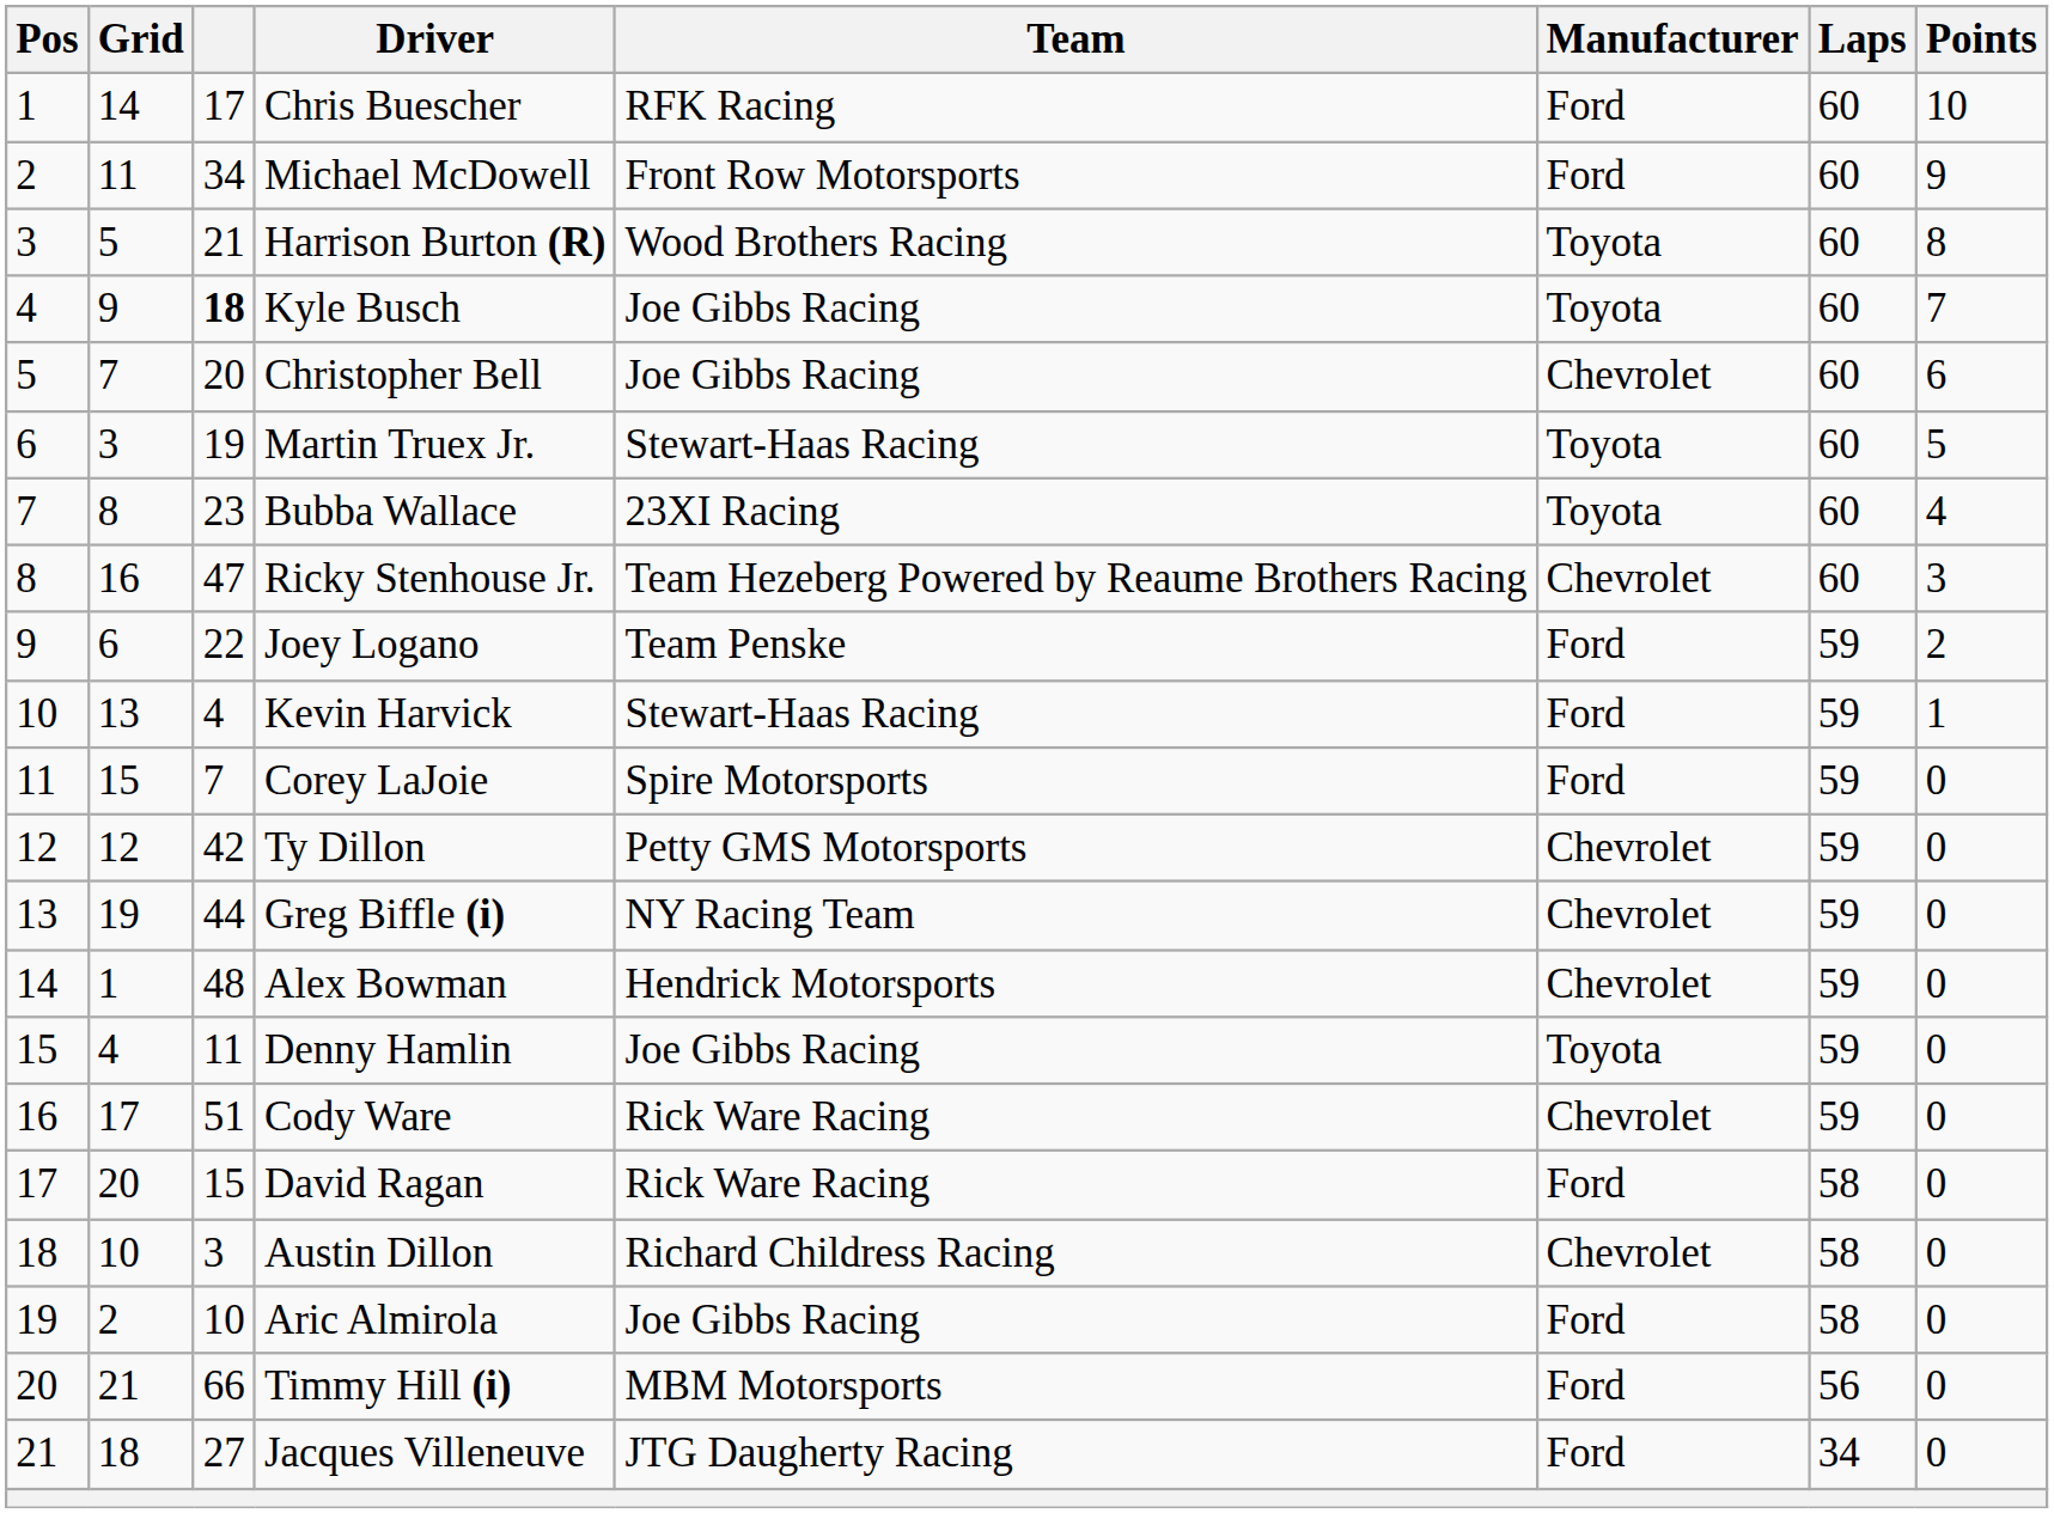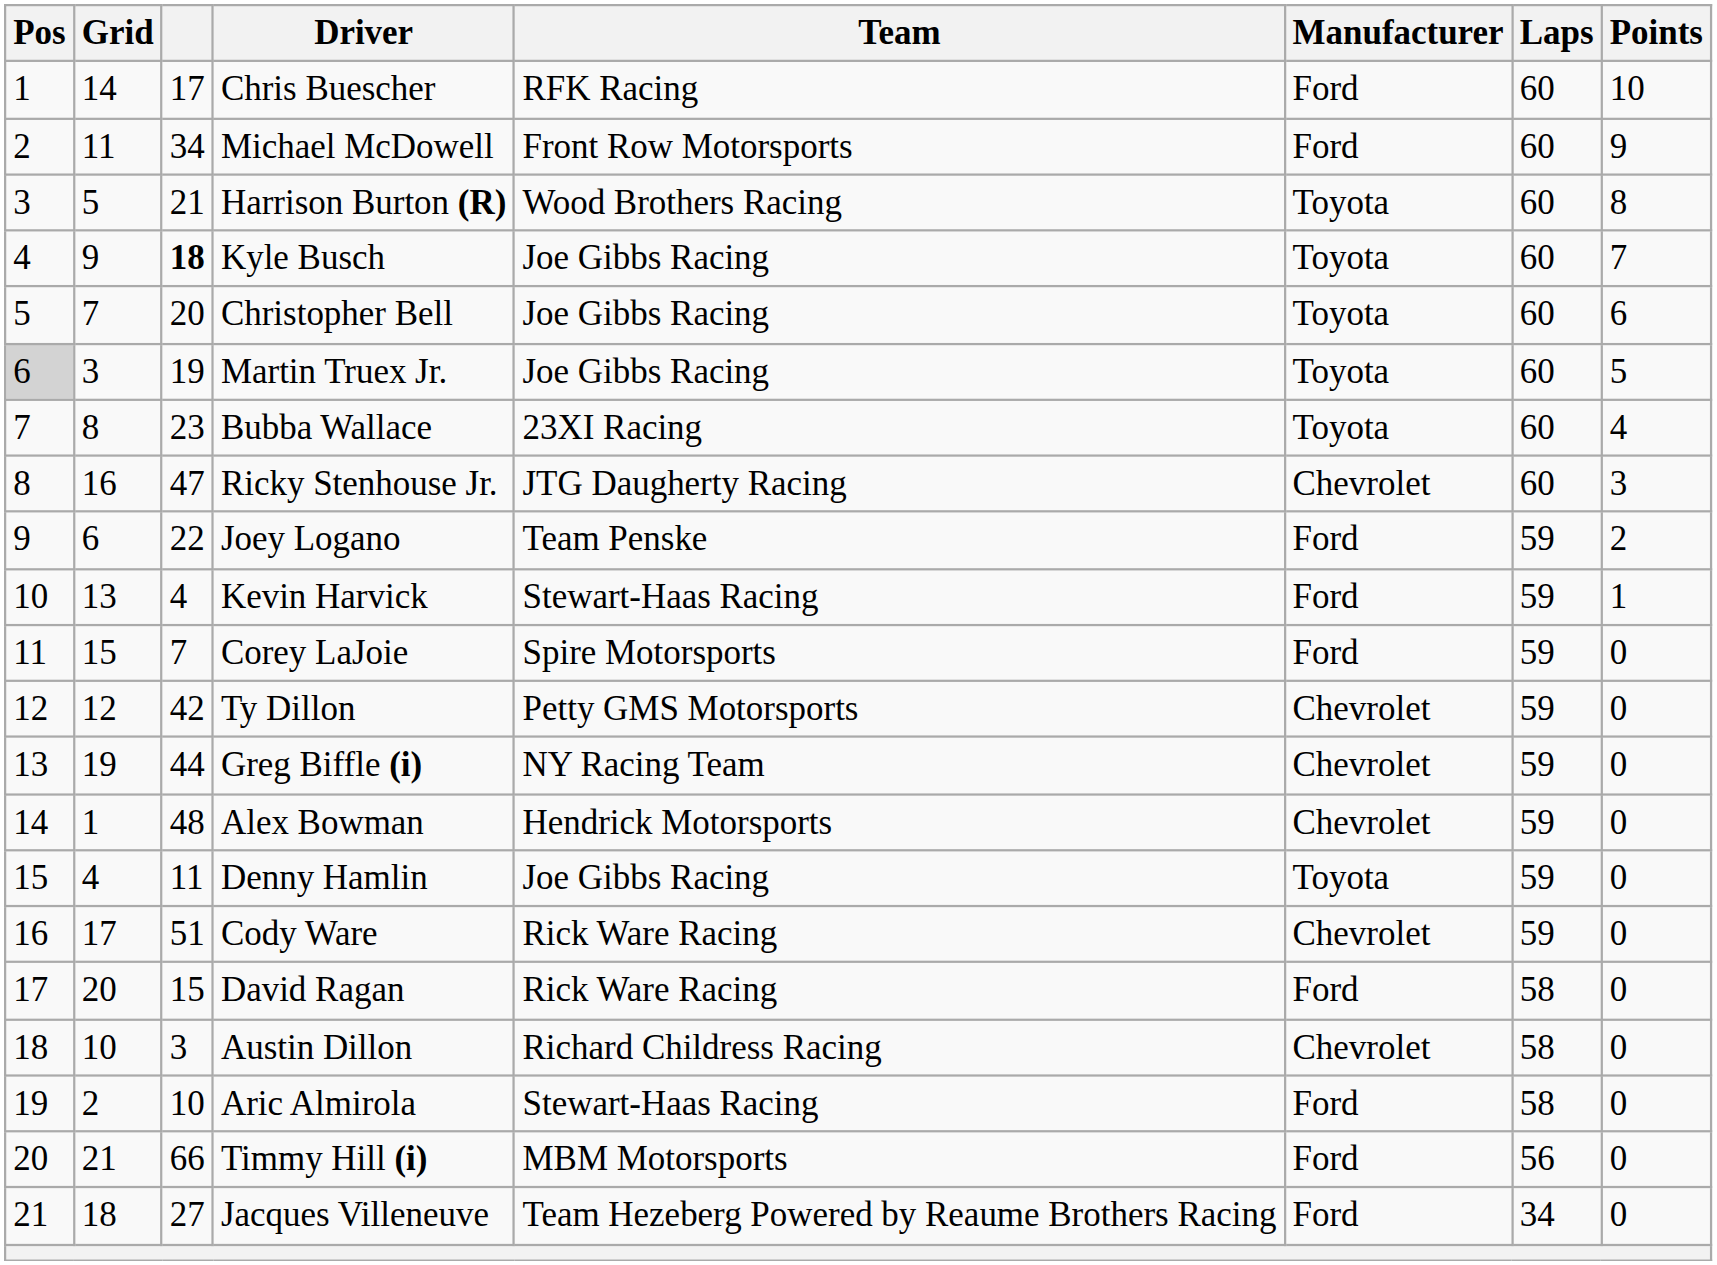Christopher Bell | Manufacturer: Chevrolet -> Toyota
Martin Truex Jr. | Pos: no background -> lightgrey background
Martin Truex Jr. | Team: Stewart-Haas Racing -> Joe Gibbs Racing
Ricky Stenhouse Jr. | Team: Team Hezeberg Powered by Reaume Brothers Racing -> JTG Daugherty Racing
Aric Almirola | Team: Joe Gibbs Racing -> Stewart-Haas Racing
Jacques Villeneuve | Team: JTG Daugherty Racing -> Team Hezeberg Powered by Reaume Brothers Racing
